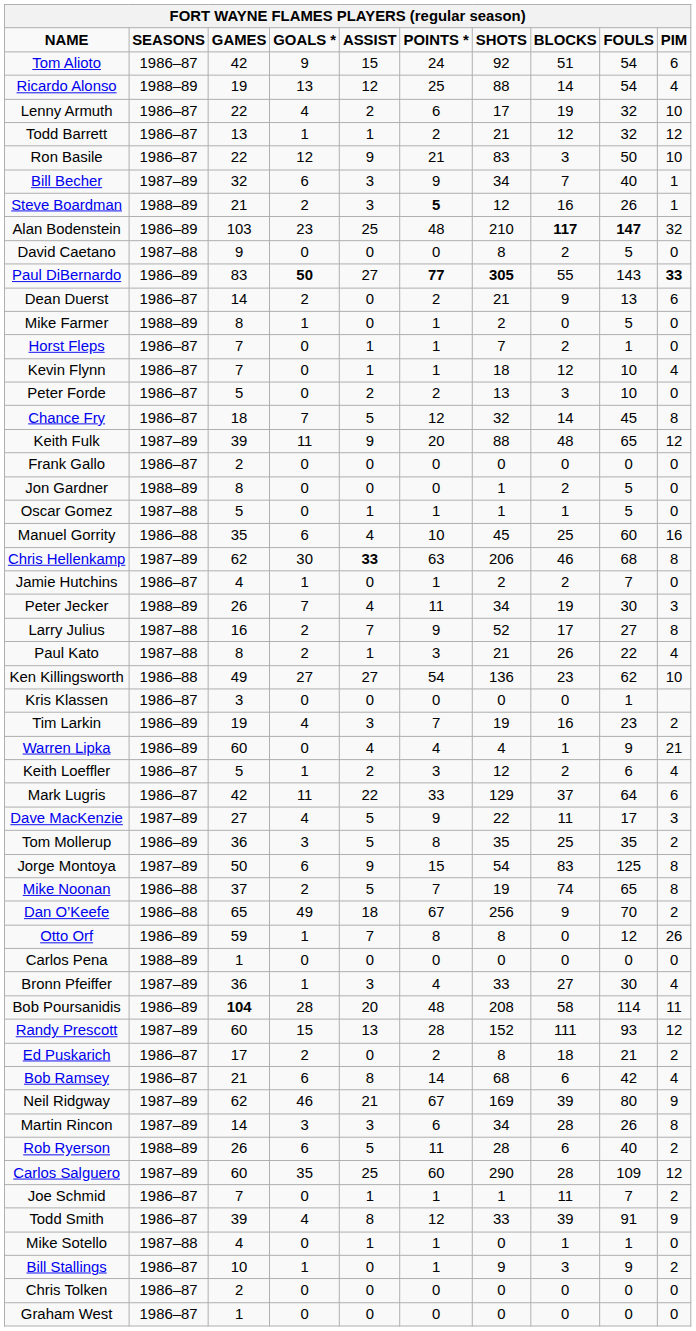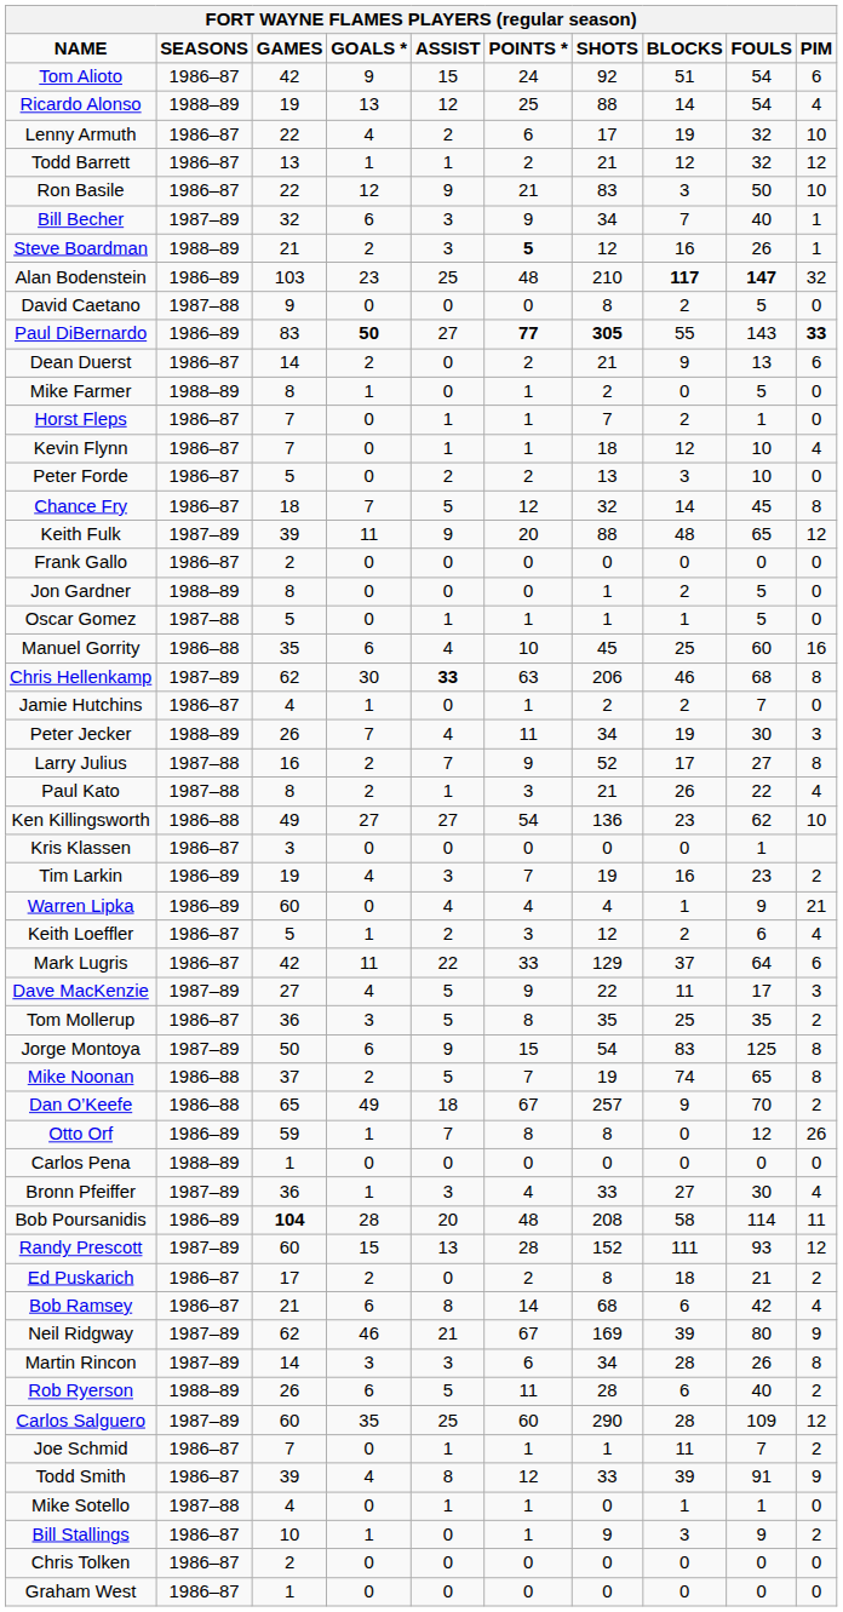Tom Mollerup | SEASONS: 1986–89 -> 1986–87
Dan O’Keefe | SHOTS: 256 -> 257
